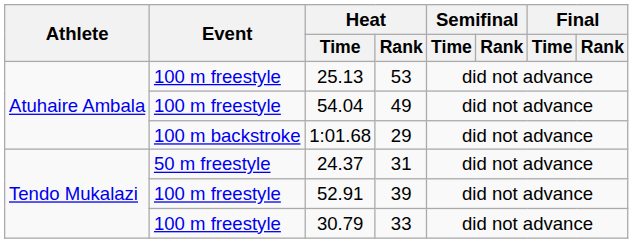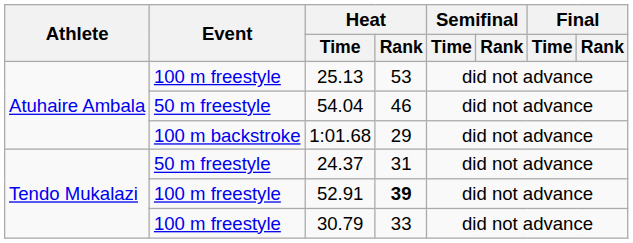54.04 | Event: 100 m freestyle -> 50 m freestyle
54.04 | Heat / Rank: 49 -> 46
52.91 | Heat / Rank: normal -> bold
